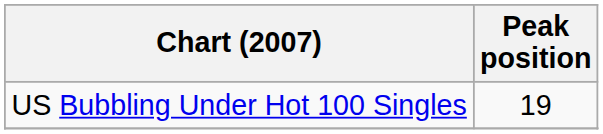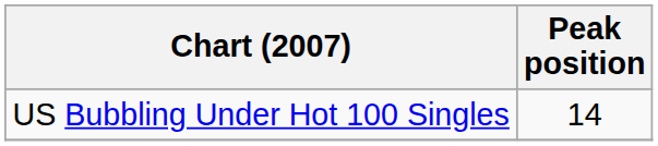US Bubbling Under Hot 100 Singles | Peak position: 19 -> 14
